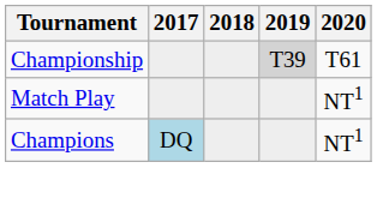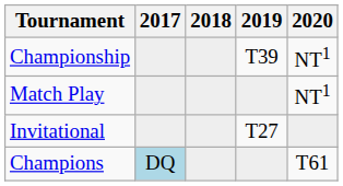Championship | 2019: lightgrey background -> no background
Championship | 2020: T61 -> NT1
+ row: Invitational | T27
Champions | 2020: NT1 -> T61
